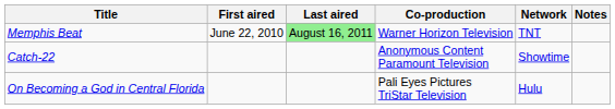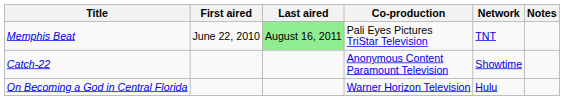Memphis Beat | Co-production: Warner Horizon Television -> Pali Eyes Pictures TriStar Television
On Becoming a God in Central Florida | Co-production: Pali Eyes Pictures TriStar Television -> Warner Horizon Television
